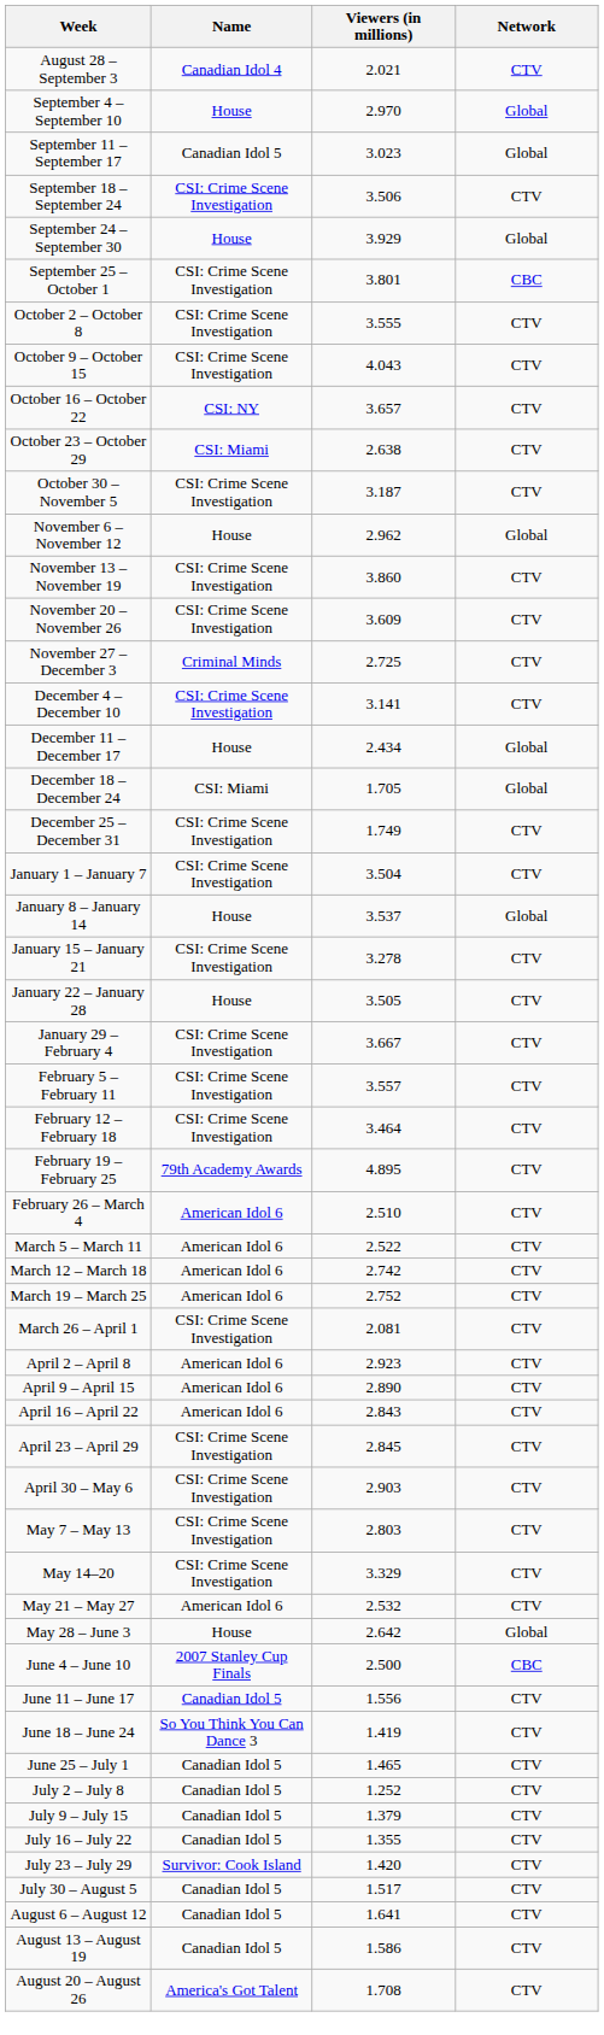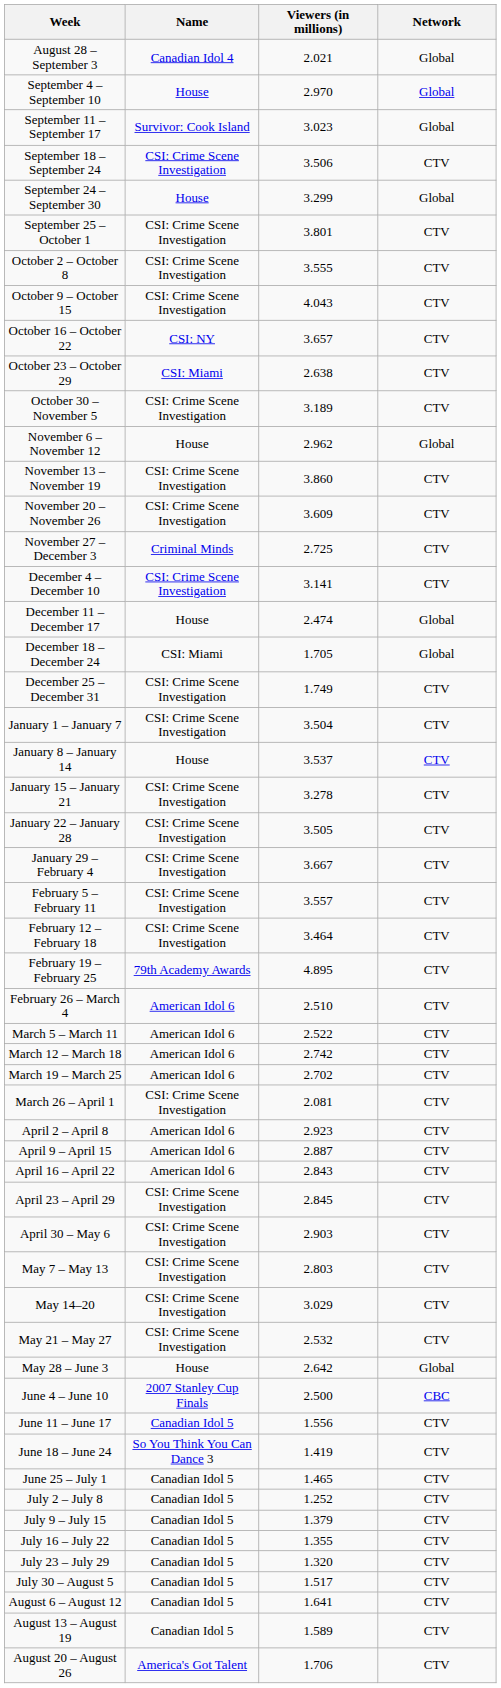August 28 – September 3 | Network: CTV -> Global
September 11 – September 17 | Name: Canadian Idol 5 -> Survivor: Cook Island
September 24 – September 30 | Viewers (in millions): 3.929 -> 3.299
September 25 – October 1 | Network: CBC -> CTV
October 30 – November 5 | Viewers (in millions): 3.187 -> 3.189
December 11 – December 17 | Viewers (in millions): 2.434 -> 2.474
January 8 – January 14 | Network: Global -> CTV
January 22 – January 28 | Name: House -> CSI: Crime Scene Investigation
March 19 – March 25 | Viewers (in millions): 2.752 -> 2.702
April 9 – April 15 | Viewers (in millions): 2.890 -> 2.887
May 14–20 | Viewers (in millions): 3.329 -> 3.029
May 21 – May 27 | Name: American Idol 6 -> CSI: Crime Scene Investigation
July 23 – July 29 | Name: Survivor: Cook Island -> Canadian Idol 5
July 23 – July 29 | Viewers (in millions): 1.420 -> 1.320
August 13 – August 19 | Viewers (in millions): 1.586 -> 1.589
August 20 – August 26 | Viewers (in millions): 1.708 -> 1.706
